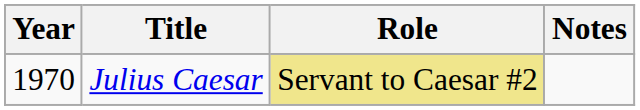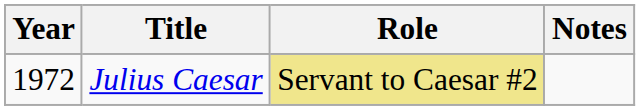Julius Caesar | Year: 1970 -> 1972
